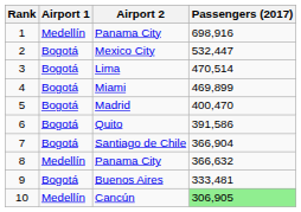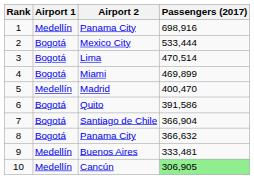Mexico City | Passengers (2017): 532,447 -> 533,444
Madrid | Airport 1: Bogotá -> Medellín
8 / Panama City | Airport 1: Medellín -> Bogotá
Buenos Aires | Airport 1: Bogotá -> Medellín
